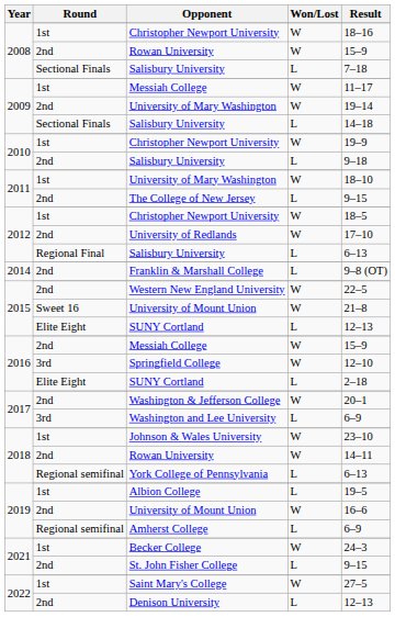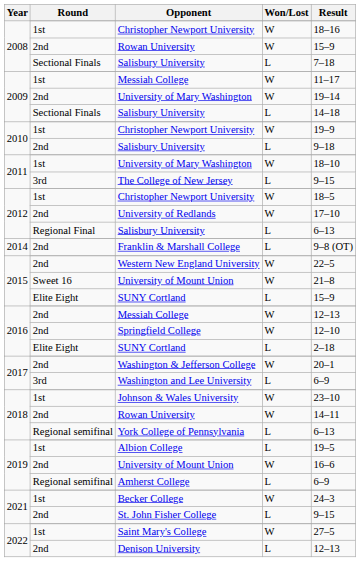The College of New Jersey | Round: 2nd -> 3rd
2015 / SUNY Cortland | Result: 12–13 -> 15–9
2016 / Messiah College | Result: 15–9 -> 12–13
Springfield College | Round: 3rd -> 2nd
